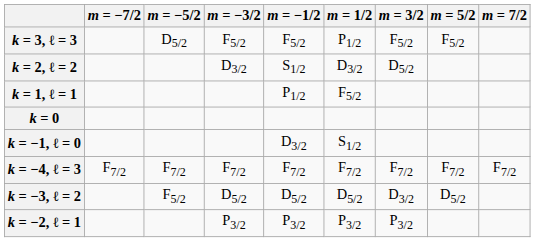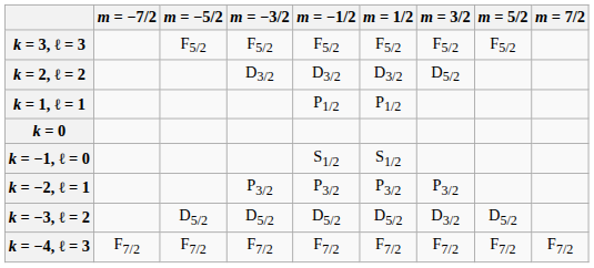k = 3, ℓ = 3 | m = −5/2: D5/2 -> F5/2
k = 3, ℓ = 3 | m = 1/2: P1/2 -> F5/2
k = 2, ℓ = 2 | m = −1/2: S1/2 -> D3/2
k = 1, ℓ = 1 | m = 1/2: F5/2 -> P1/2
k = −1, ℓ = 0 | m = −1/2: D3/2 -> S1/2
rows swapped: k = −2, ℓ = 1 <-> k = −4, ℓ = 3
k = −3, ℓ = 2 | m = −5/2: F5/2 -> D5/2
